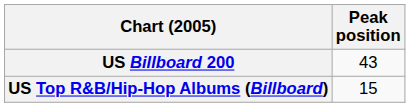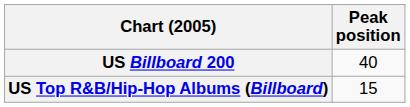US Billboard 200 | Peak position: 43 -> 40
